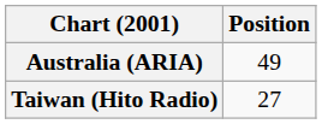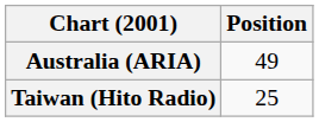Taiwan (Hito Radio) | Position: 27 -> 25
